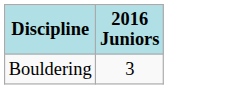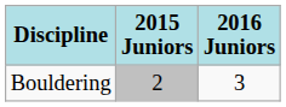+ column: 2015 Juniors | 2
